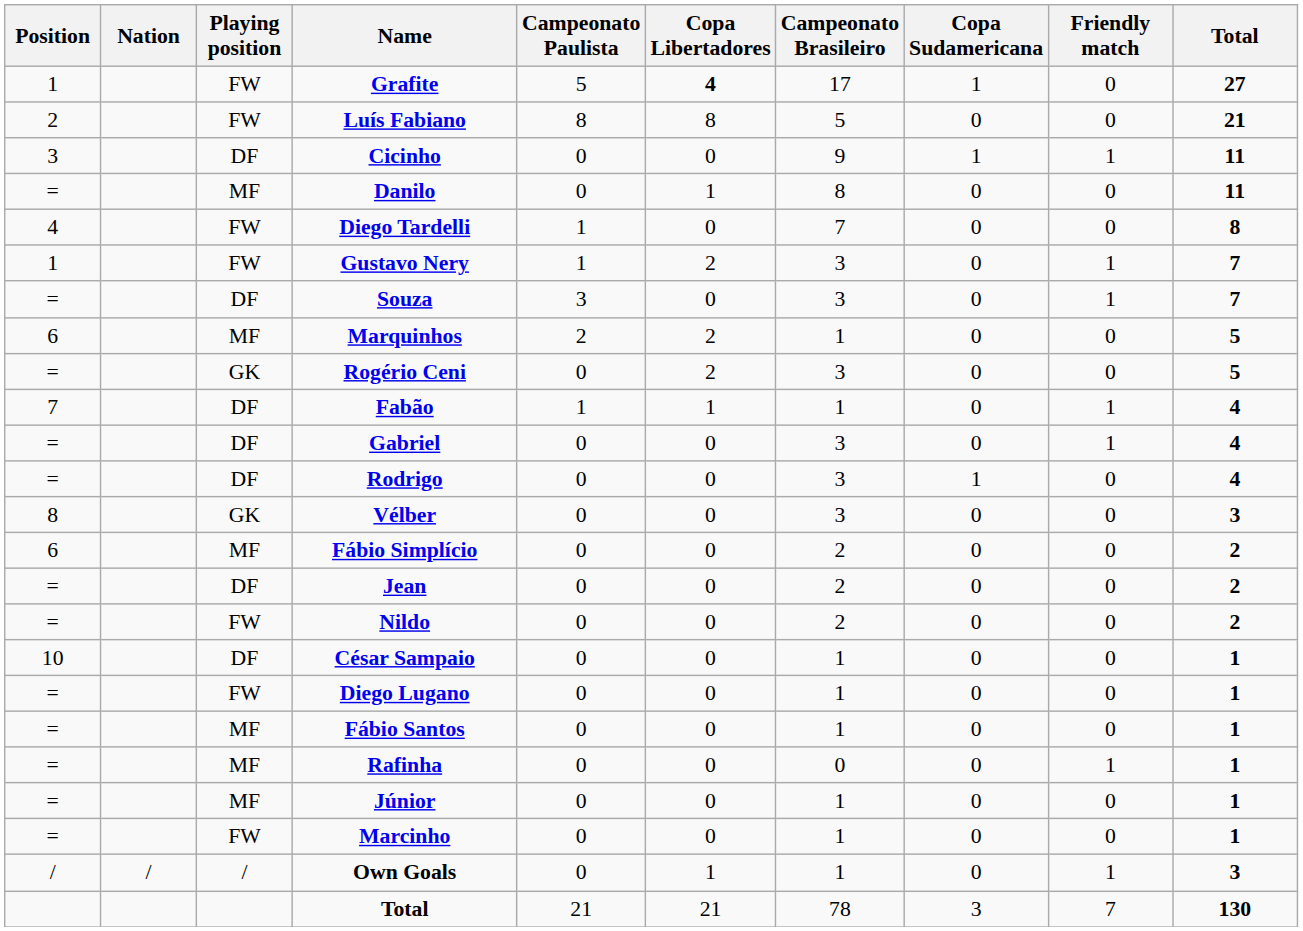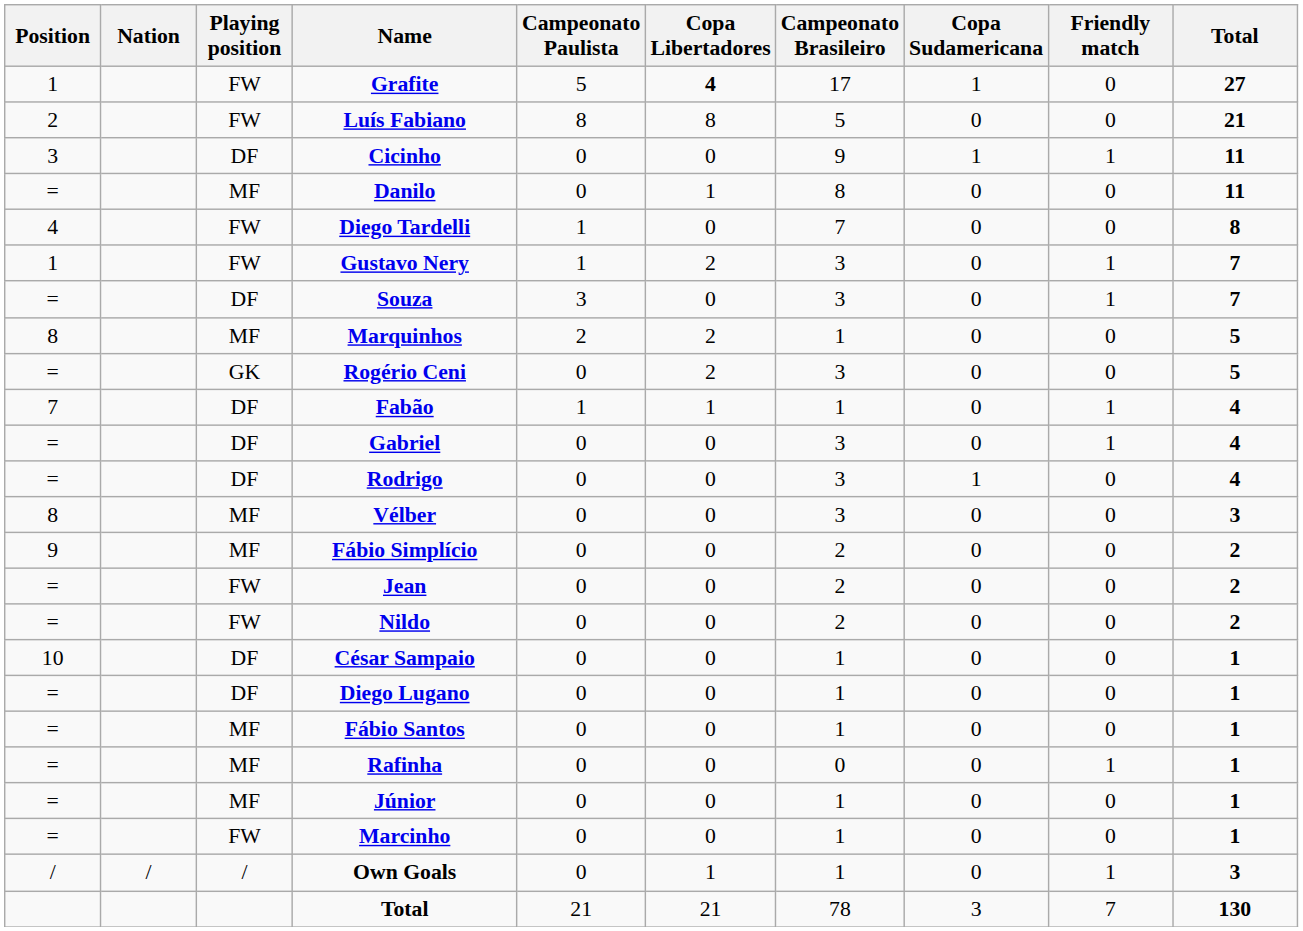Marquinhos | Position: 6 -> 8
Vélber | Playing position: GK -> MF
Fábio Simplício | Position: 6 -> 9
Jean | Playing position: DF -> FW
Diego Lugano | Playing position: FW -> DF
